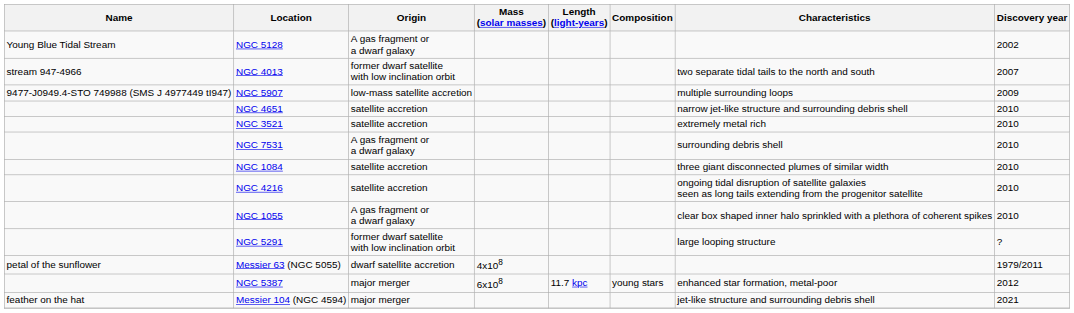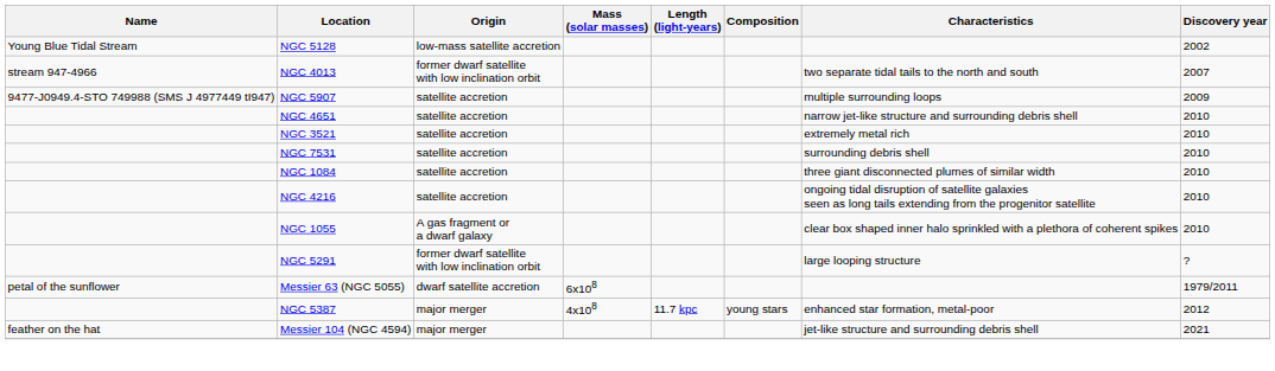NGC 5128 | Origin: A gas fragment or a dwarf galaxy -> low-mass satellite accretion
NGC 5907 | Origin: low-mass satellite accretion -> satellite accretion
NGC 7531 | Origin: A gas fragment or a dwarf galaxy -> satellite accretion
Messier 63 (NGC 5055) | Mass (solar masses): 4x108 -> 6x108
NGC 5387 | Mass (solar masses): 6x108 -> 4x108
